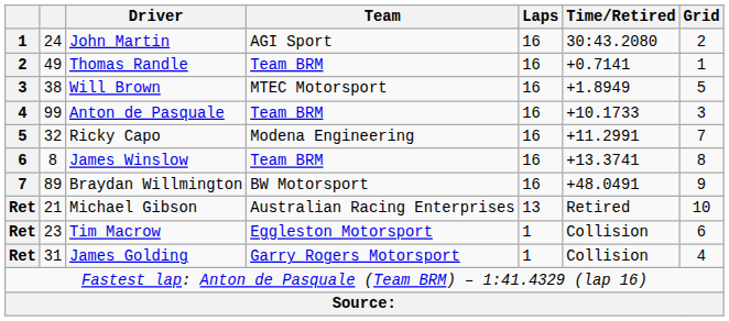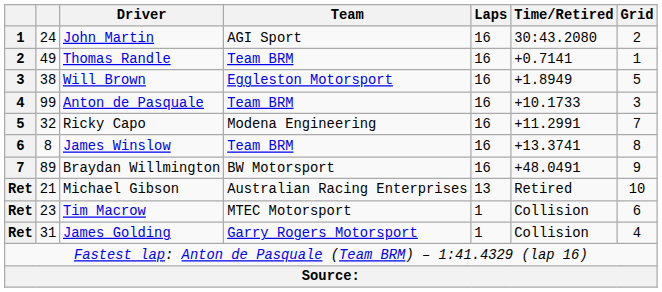Will Brown | Team: MTEC Motorsport -> Eggleston Motorsport
Tim Macrow | Team: Eggleston Motorsport -> MTEC Motorsport
